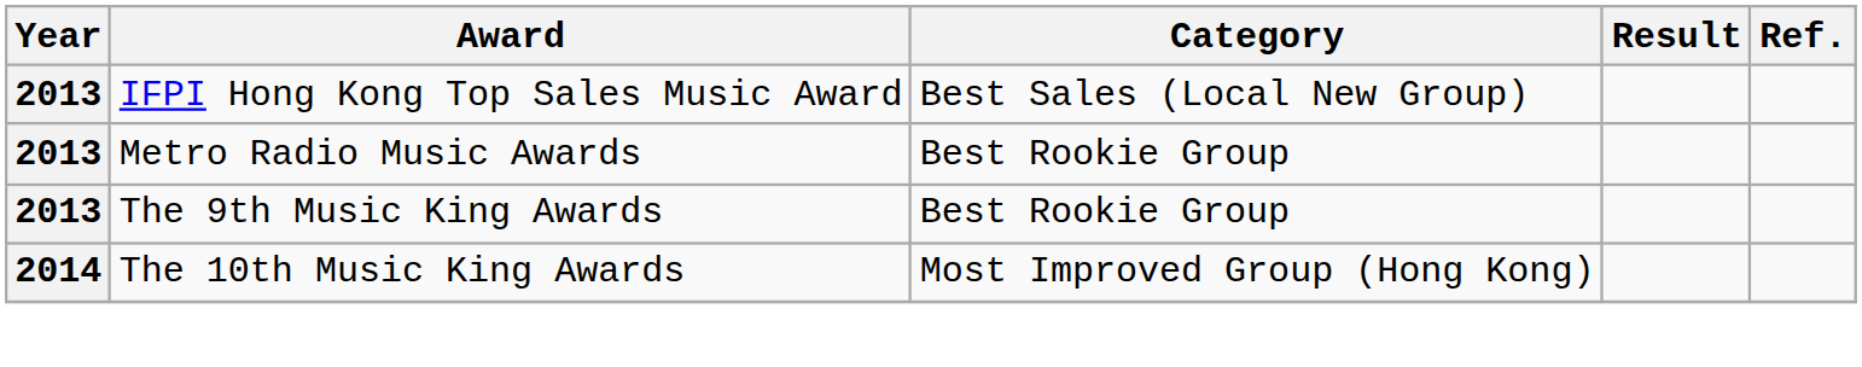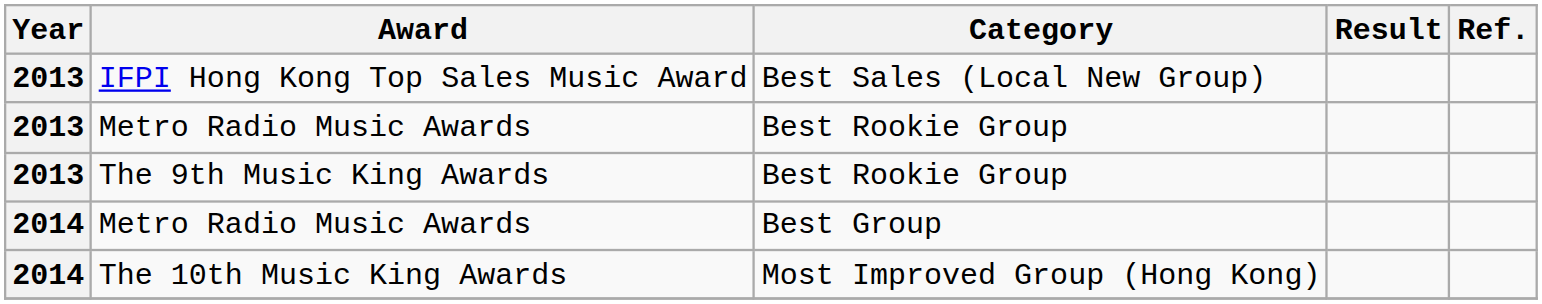+ row: 2014 | Metro Radio Music Awards | Best Group
